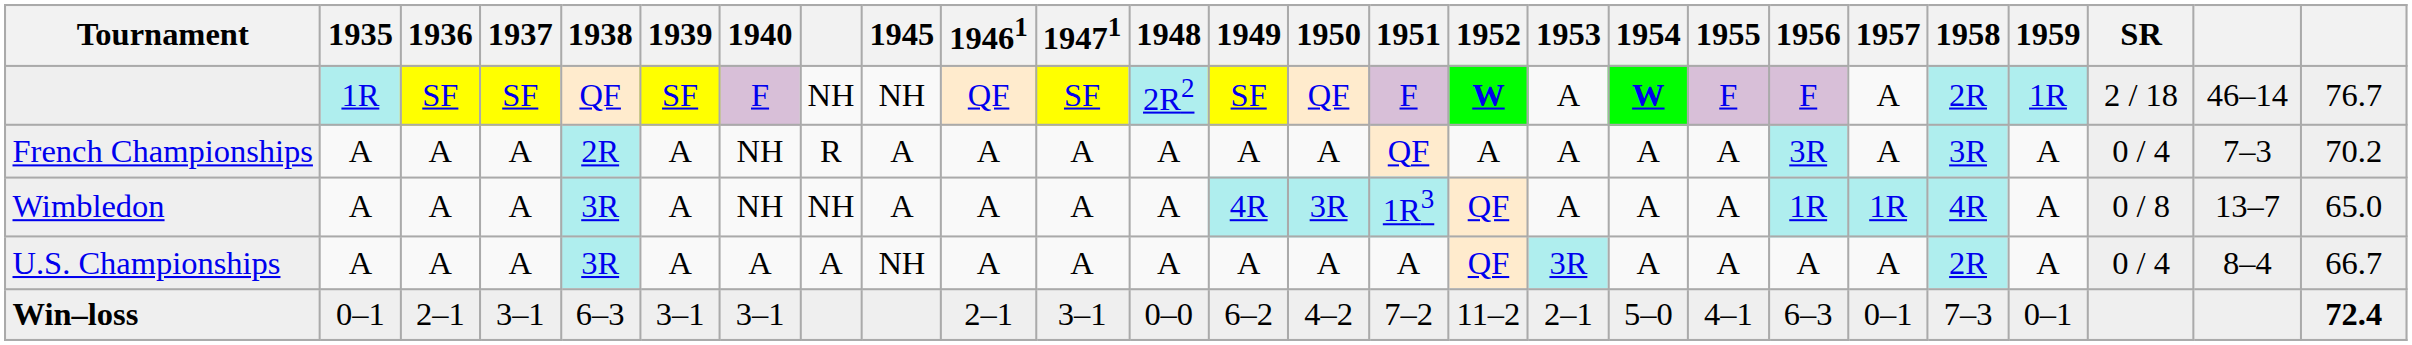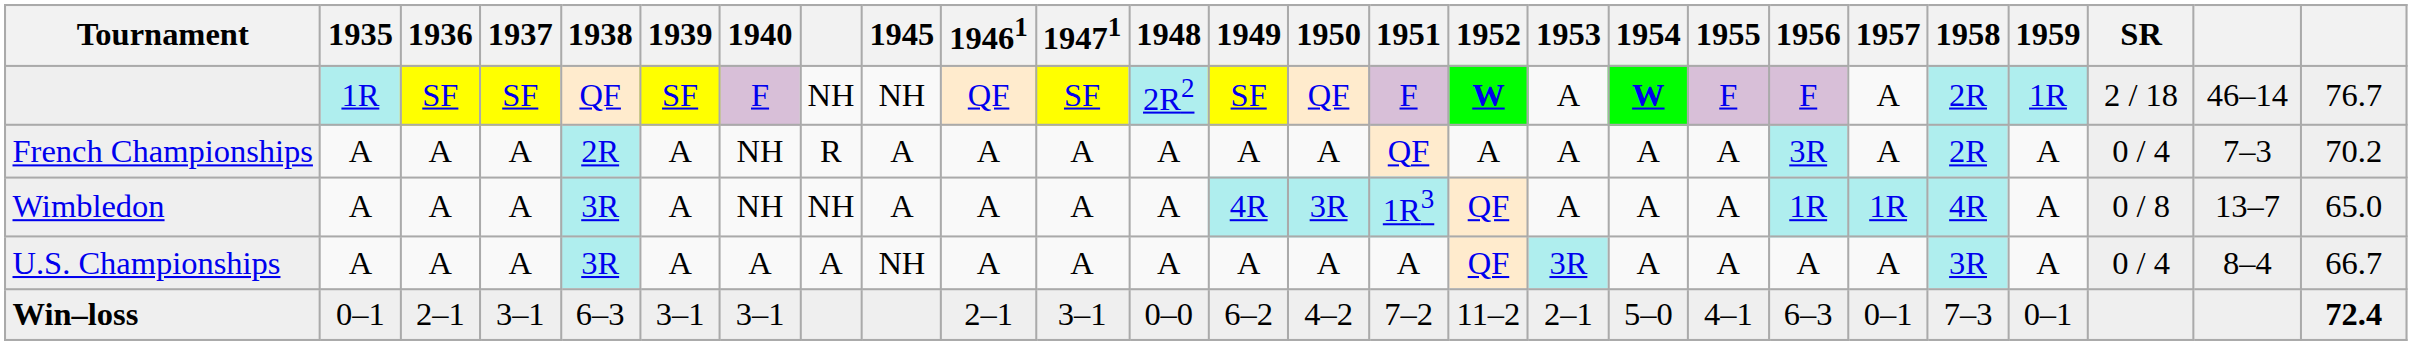French Championships | 1958: 3R -> 2R
U.S. Championships | 1958: 2R -> 3R
